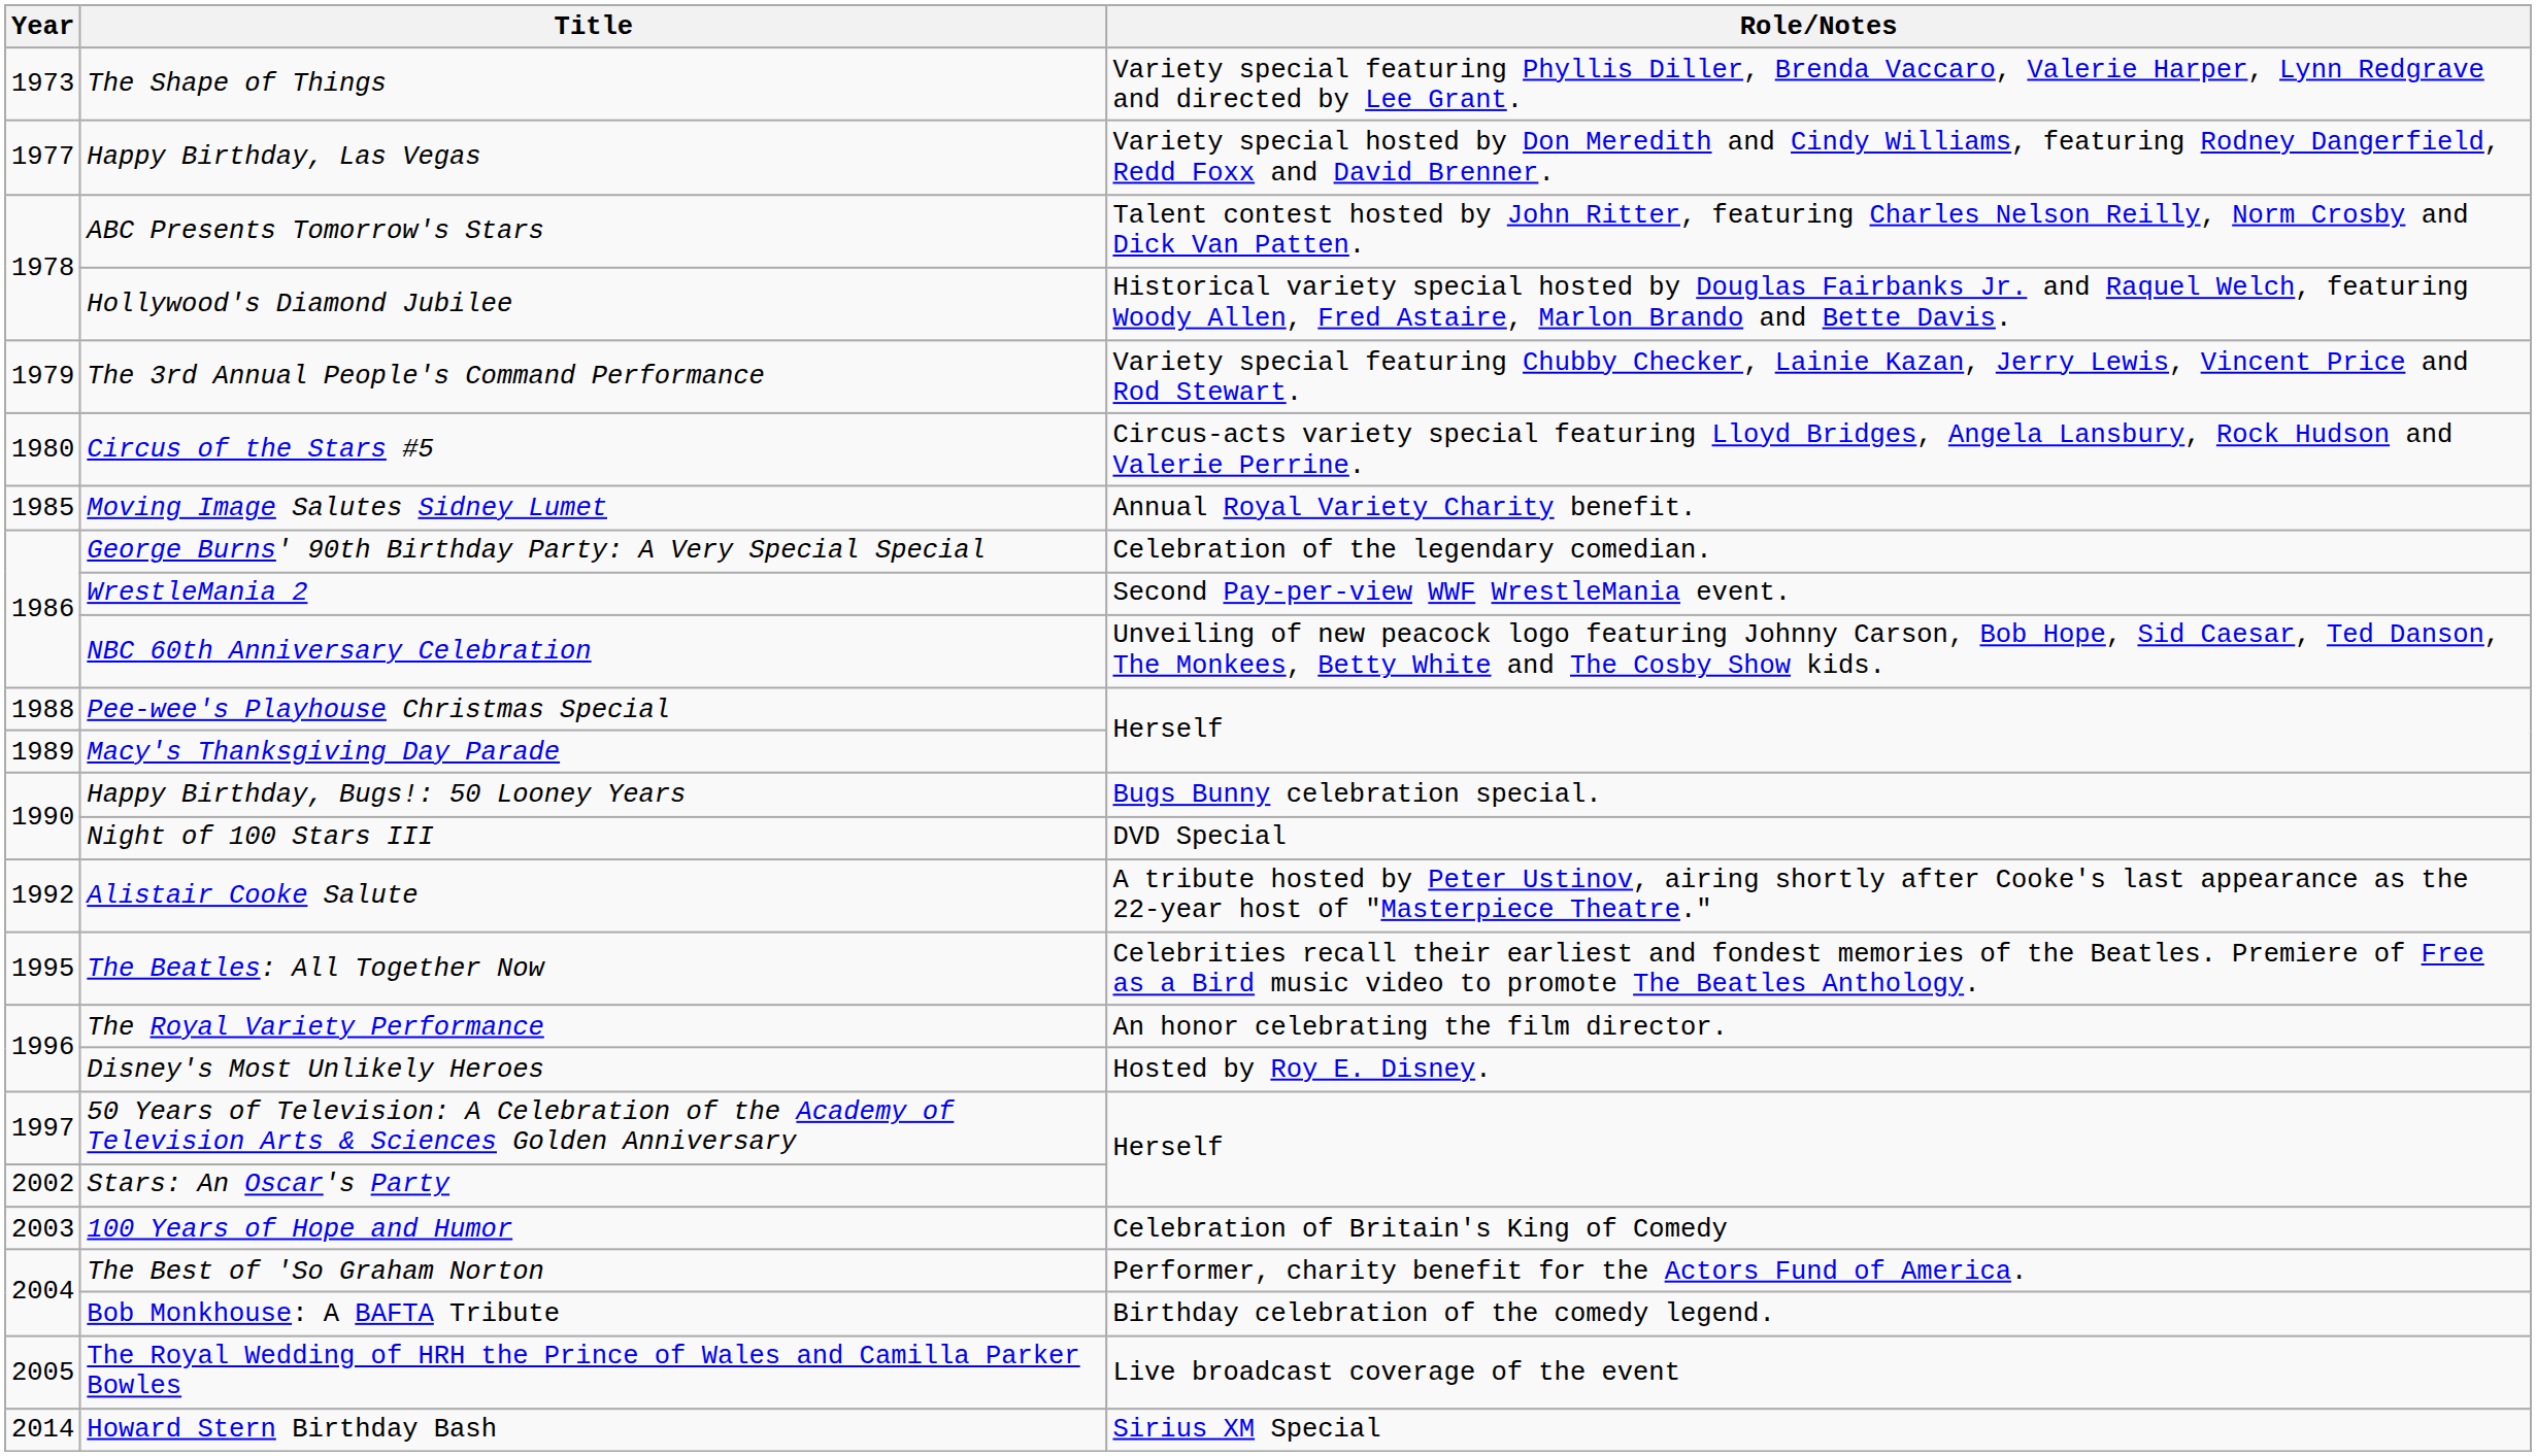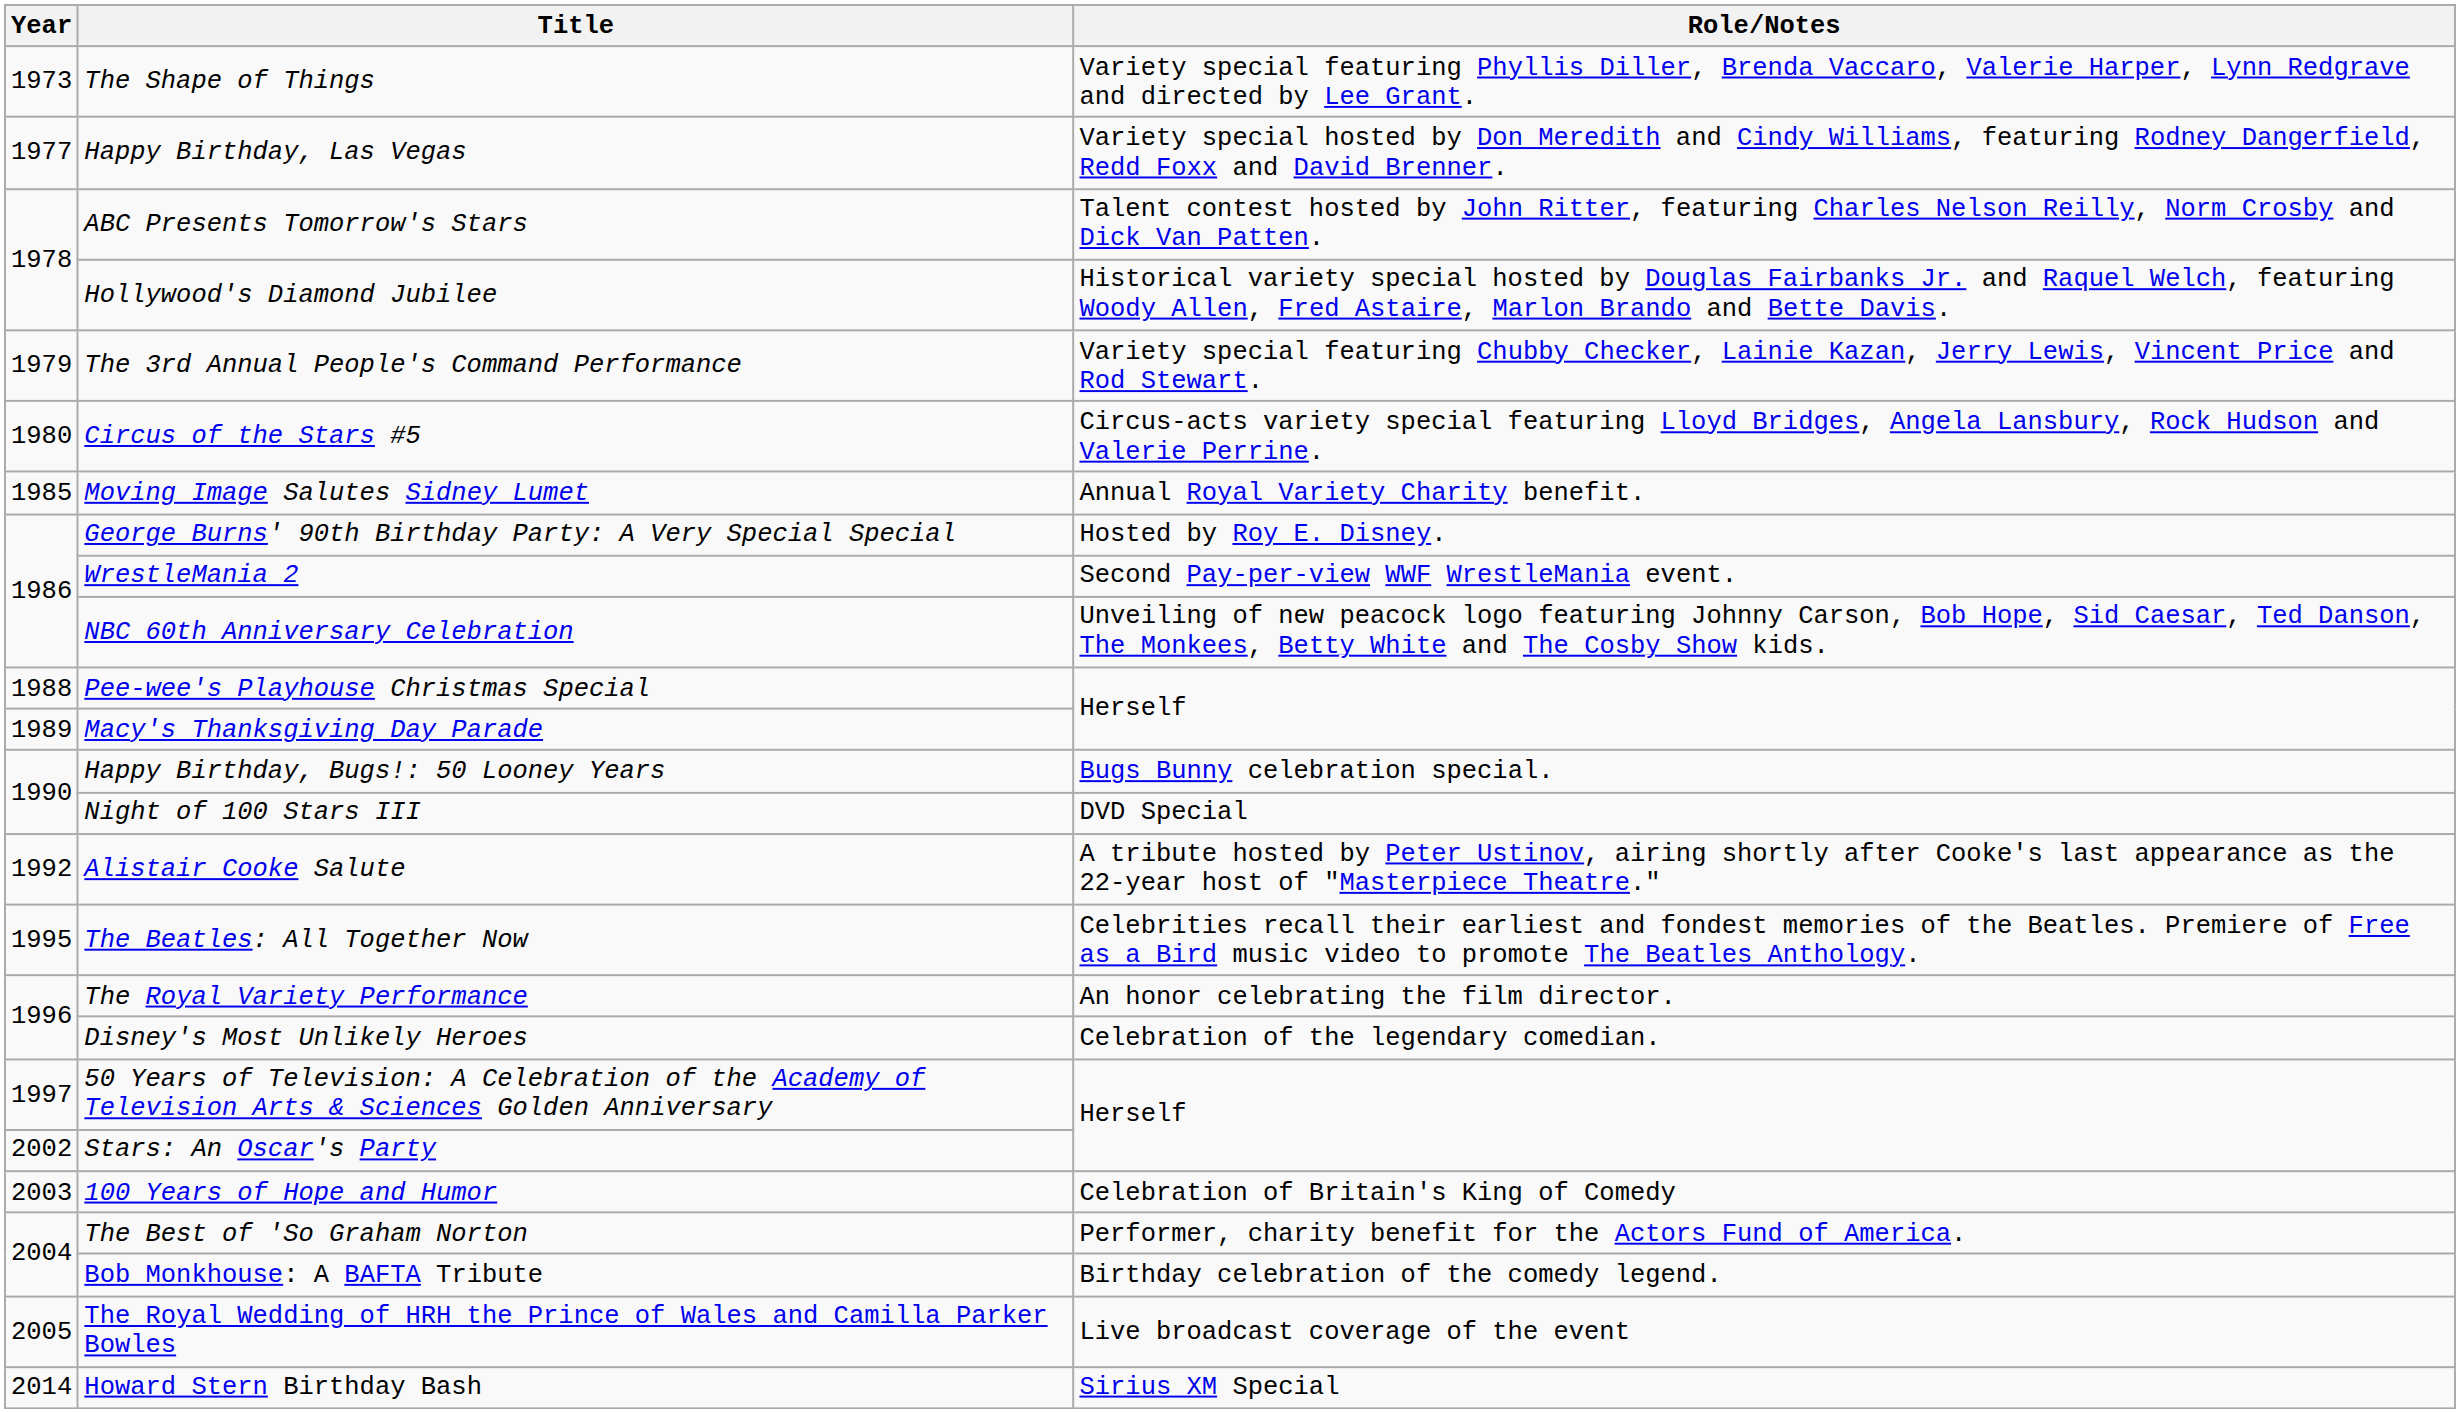George Burns' 90th Birthday Party: A Very Special Special | Role/Notes: Celebration of the legendary comedian. -> Hosted by Roy E. Disney.
Disney's Most Unlikely Heroes | Role/Notes: Hosted by Roy E. Disney. -> Celebration of the legendary comedian.
